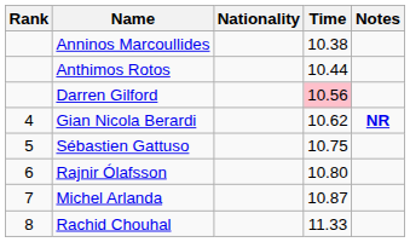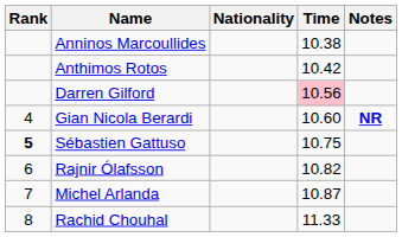Anthimos Rotos | Time: 10.44 -> 10.42
Gian Nicola Berardi | Time: 10.62 -> 10.60
Sébastien Gattuso | Rank: normal -> bold
Rajnir Ólafsson | Time: 10.80 -> 10.82
